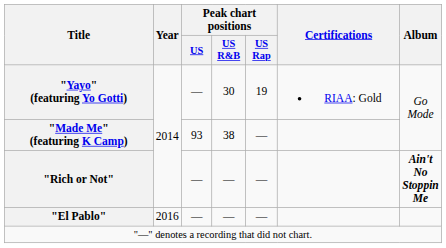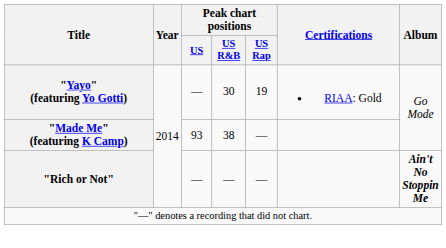- row: "El Pablo" | 2016 | — | — | —
